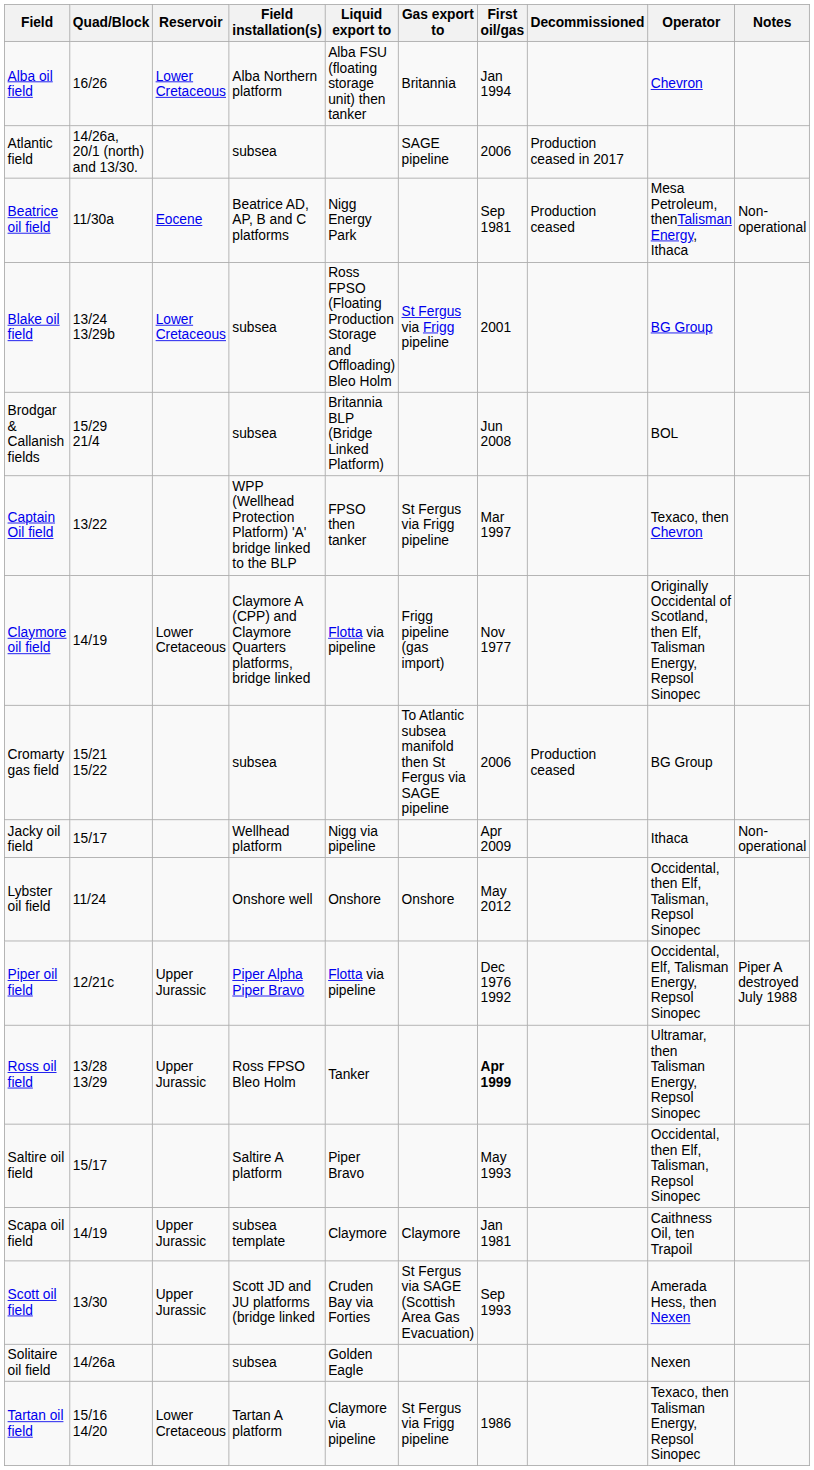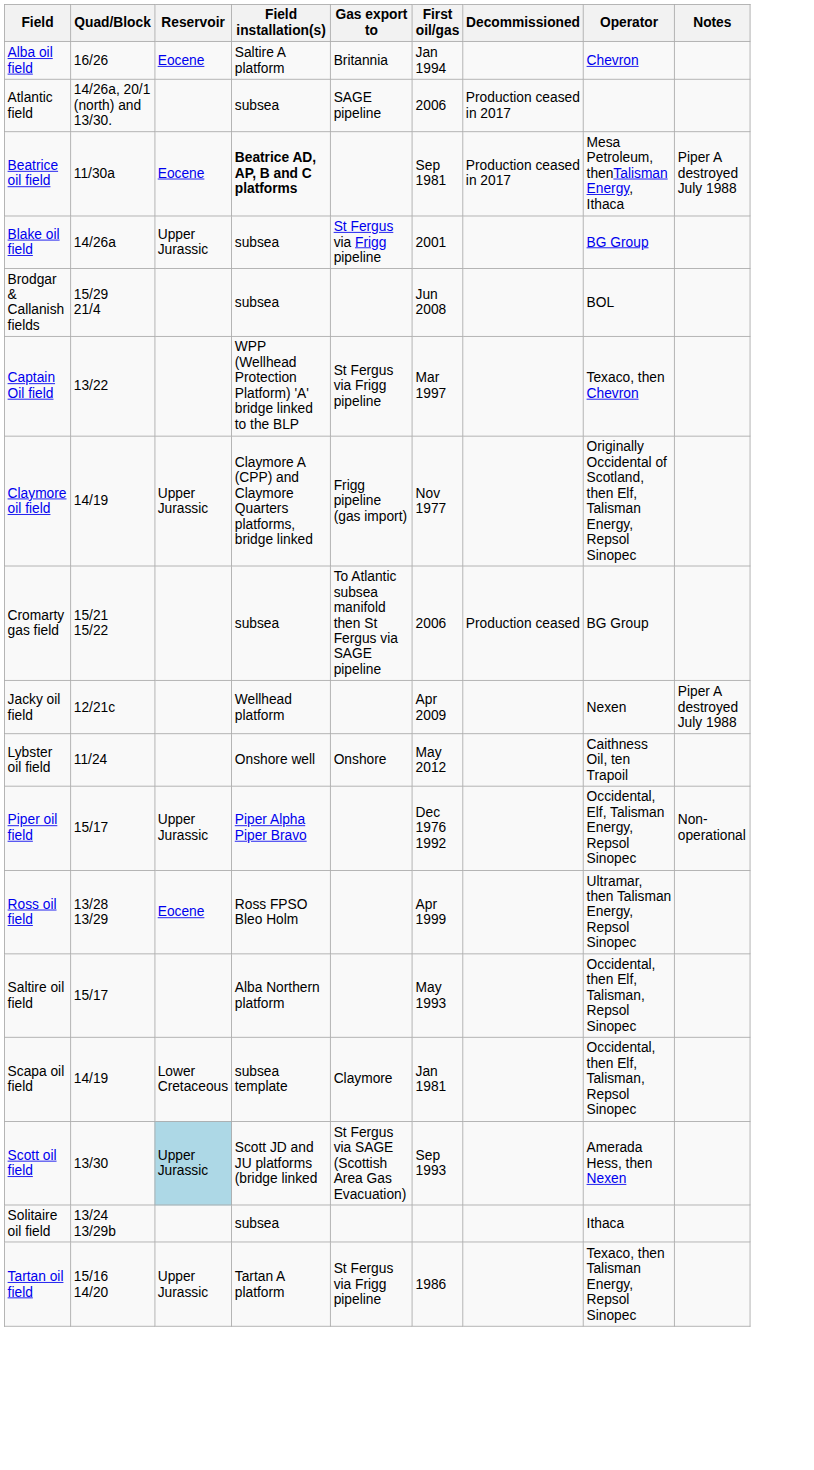- column: Liquid export to | Alba FSU (floating storage unit) then tanker | Nigg Energy Park | Ross FPSO (Floating Production Storage and Offloading) Bleo Holm | Britannia BLP (Bridge Linked Platform) | FPSO then tanker | Flotta via pipeline | Nigg via pipeline | Onshore | Flotta via pipeline | Tanker | Piper Bravo | Claymore | Cruden Bay via Forties | Golden Eagle | Claymore via pipeline
Alba oil field | Reservoir: Lower Cretaceous -> Eocene
Alba oil field | Field installation(s): Alba Northern platform -> Saltire A platform
Beatrice oil field | Field installation(s): normal -> bold
Beatrice oil field | Decommissioned: Production ceased -> Production ceased in 2017
Beatrice oil field | Notes: Non-operational -> Piper A destroyed July 1988
Blake oil field | Quad/Block: 13/24 13/29b -> 14/26a
Blake oil field | Reservoir: Lower Cretaceous -> Upper Jurassic
Claymore oil field | Reservoir: Lower Cretaceous -> Upper Jurassic
Jacky oil field | Quad/Block: 15/17 -> 12/21c
Jacky oil field | Operator: Ithaca -> Nexen
Jacky oil field | Notes: Non-operational -> Piper A destroyed July 1988
Lybster oil field | Operator: Occidental, then Elf, Talisman, Repsol Sinopec -> Caithness Oil, ten Trapoil
Piper oil field | Quad/Block: 12/21c -> 15/17
Piper oil field | Notes: Piper A destroyed July 1988 -> Non-operational
Ross oil field | Reservoir: Upper Jurassic -> Eocene
Ross oil field | First oil/gas: bold -> normal
Saltire oil field | Field installation(s): Saltire A platform -> Alba Northern platform
Scapa oil field | Reservoir: Upper Jurassic -> Lower Cretaceous
Scapa oil field | Operator: Caithness Oil, ten Trapoil -> Occidental, then Elf, Talisman, Repsol Sinopec
Scott oil field | Reservoir: no background -> lightblue background
Solitaire oil field | Quad/Block: 14/26a -> 13/24 13/29b
Solitaire oil field | Operator: Nexen -> Ithaca
Tartan oil field | Reservoir: Lower Cretaceous -> Upper Jurassic
